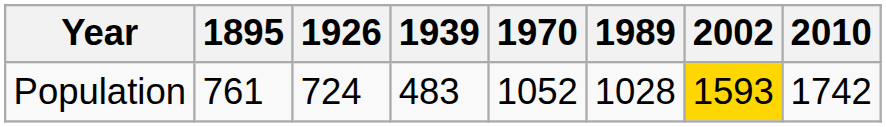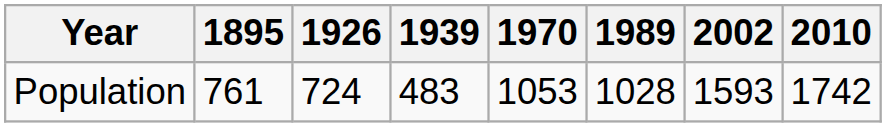Population | 1970: 1052 -> 1053
Population | 2002: gold background -> no background
